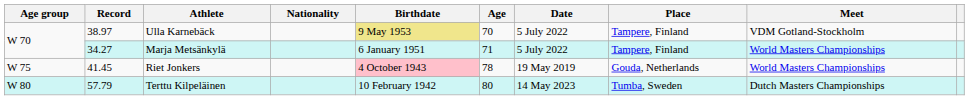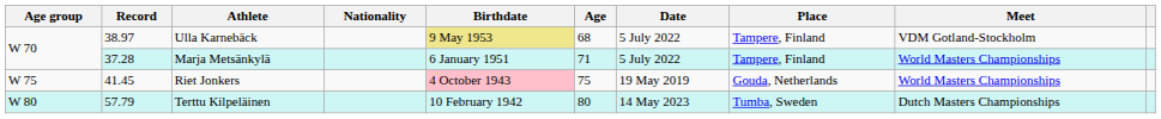Ulla Karnebäck | Age: 70 -> 68
Marja Metsänkylä | Record: 34.27 -> 37.28
Riet Jonkers | Age: 78 -> 75
